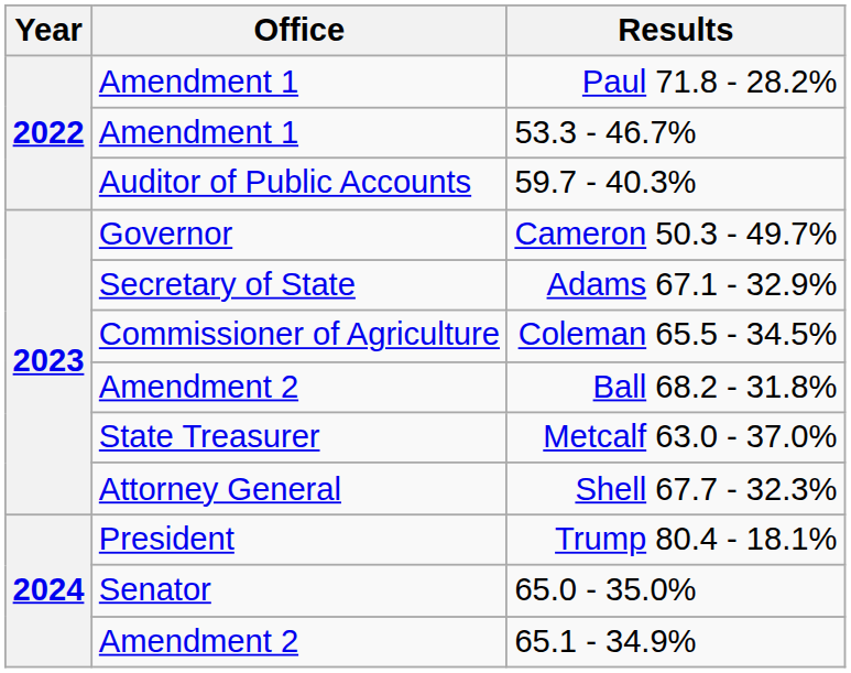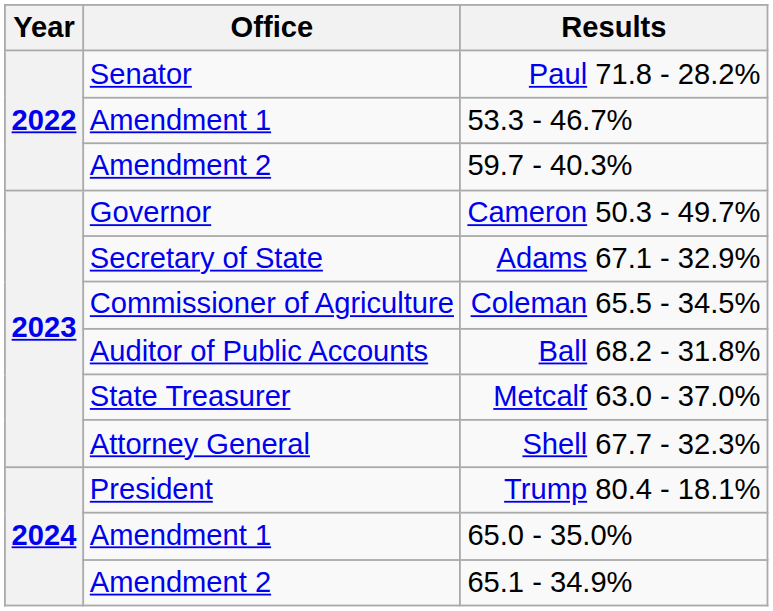Paul 71.8 - 28.2% | Office: Amendment 1 -> Senator
59.7 - 40.3% | Office: Auditor of Public Accounts -> Amendment 2
Ball 68.2 - 31.8% | Office: Amendment 2 -> Auditor of Public Accounts
65.0 - 35.0% | Office: Senator -> Amendment 1
